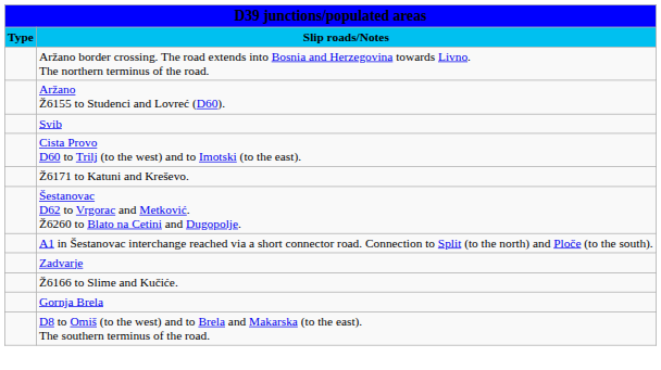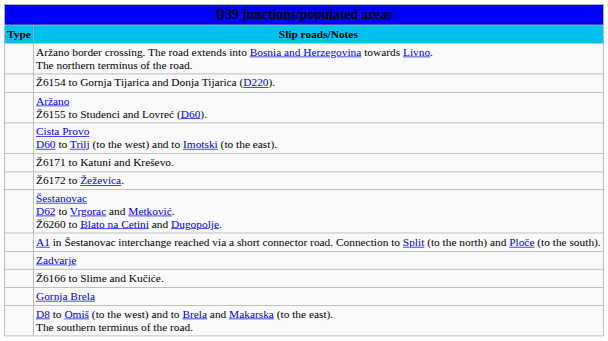+ row: Ž6154 to Gornja Tijarica and Donja Tijarica (D220).
- row: Svib
+ row: Ž6172 to Žeževica.
